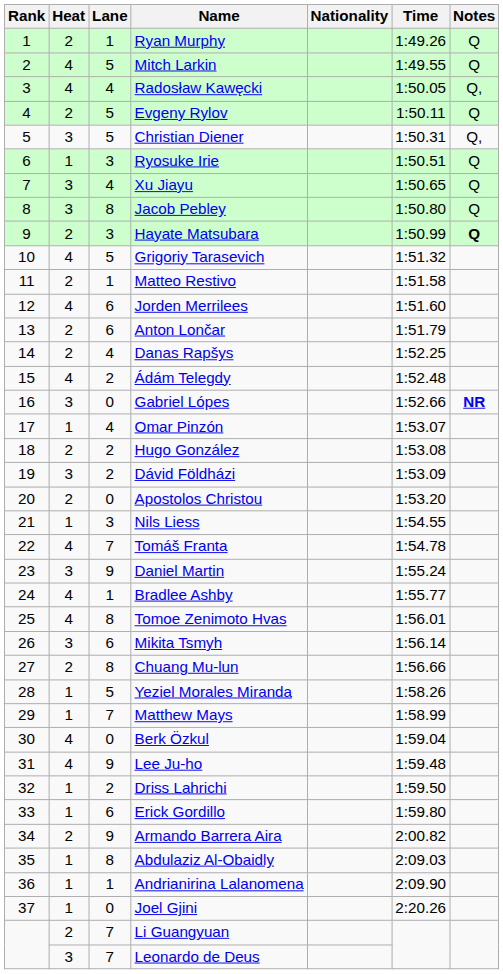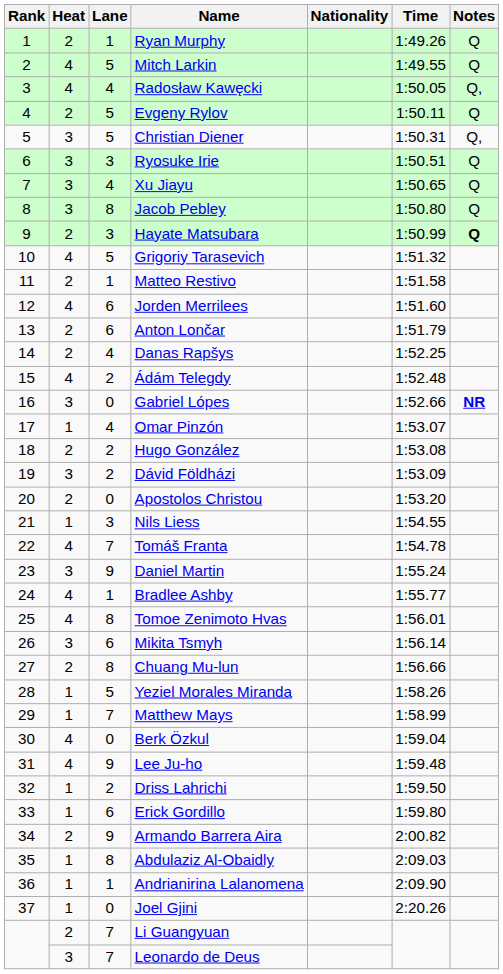Ryosuke Irie | Heat: 1 -> 3
